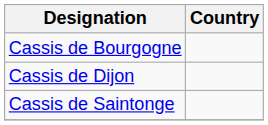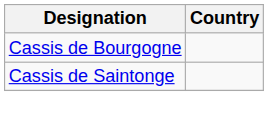- row: Cassis de Dijon
